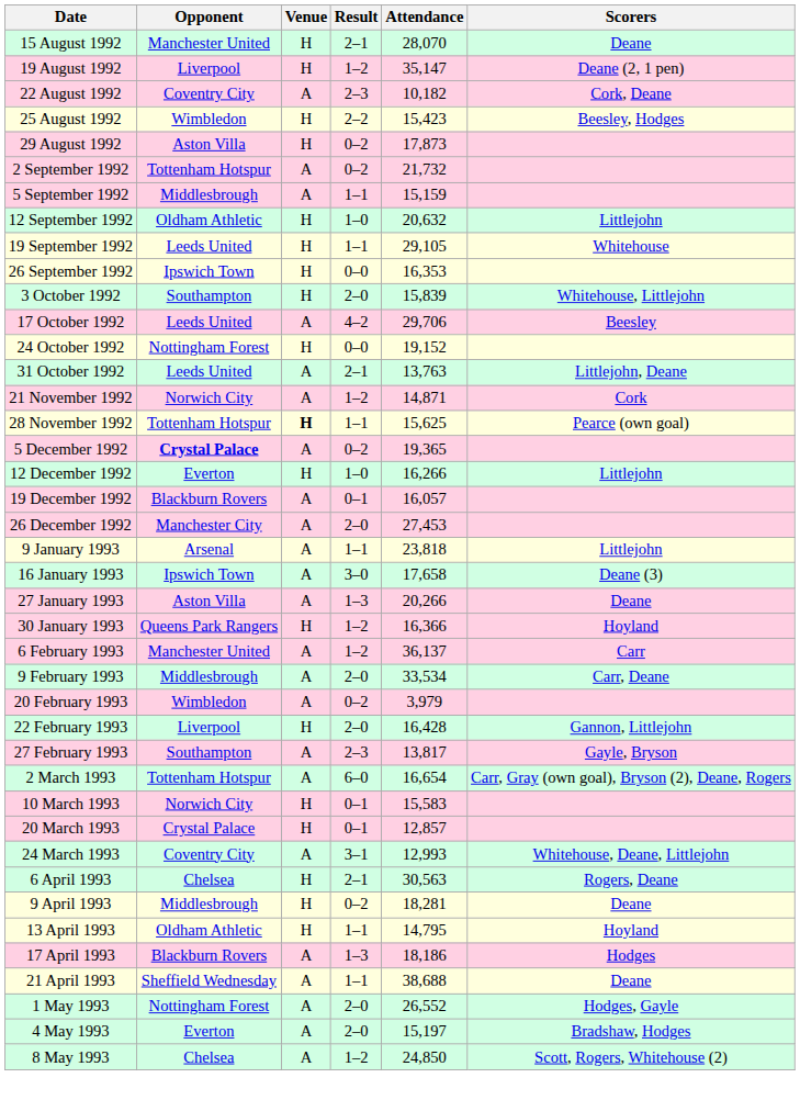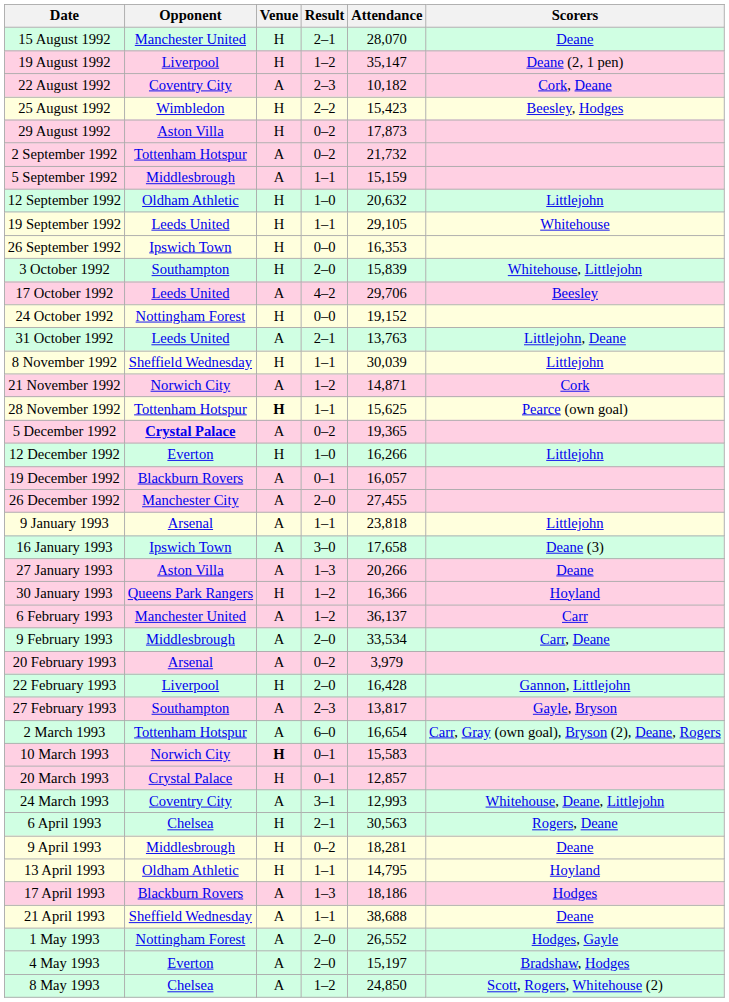+ row: 8 November 1992 | Sheffield Wednesday | H | 1–1 | 30,039 | Littlejohn
26 December 1992 | Attendance: 27,453 -> 27,455
20 February 1993 | Opponent: Wimbledon -> Arsenal
10 March 1993 | Venue: normal -> bold
